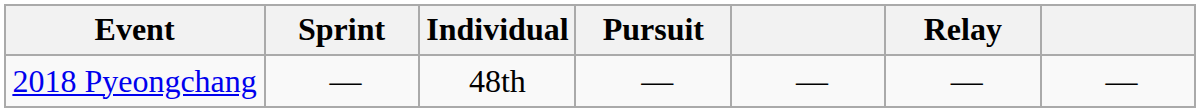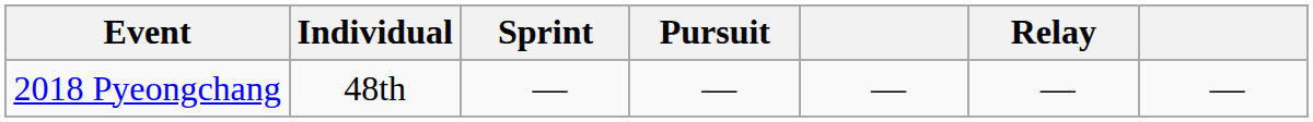columns swapped: Individual <-> Sprint
